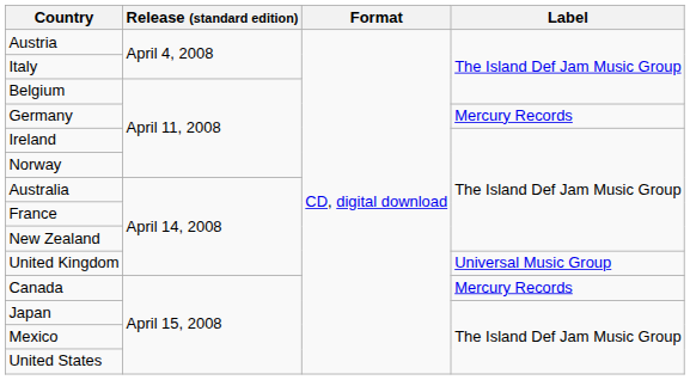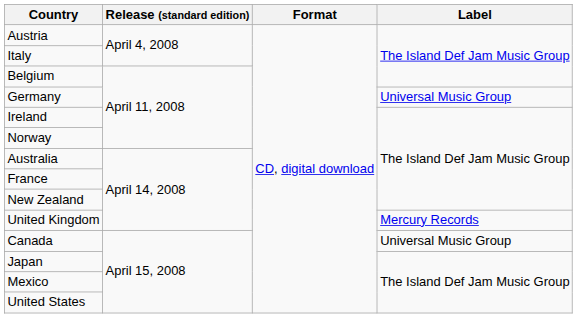Germany | Label: Mercury Records -> Universal Music Group
United Kingdom | Label: Universal Music Group -> Mercury Records
Canada | Label: Mercury Records -> Universal Music Group
